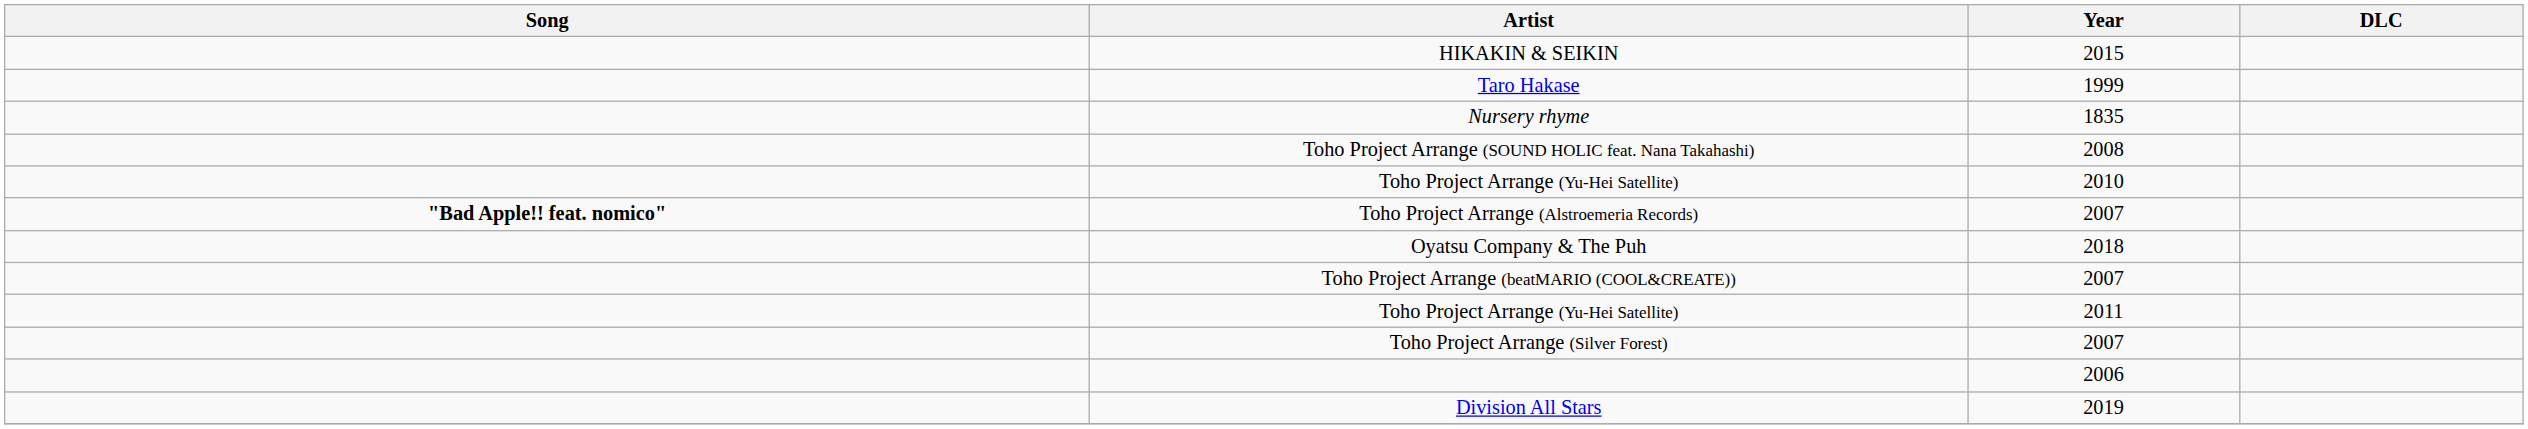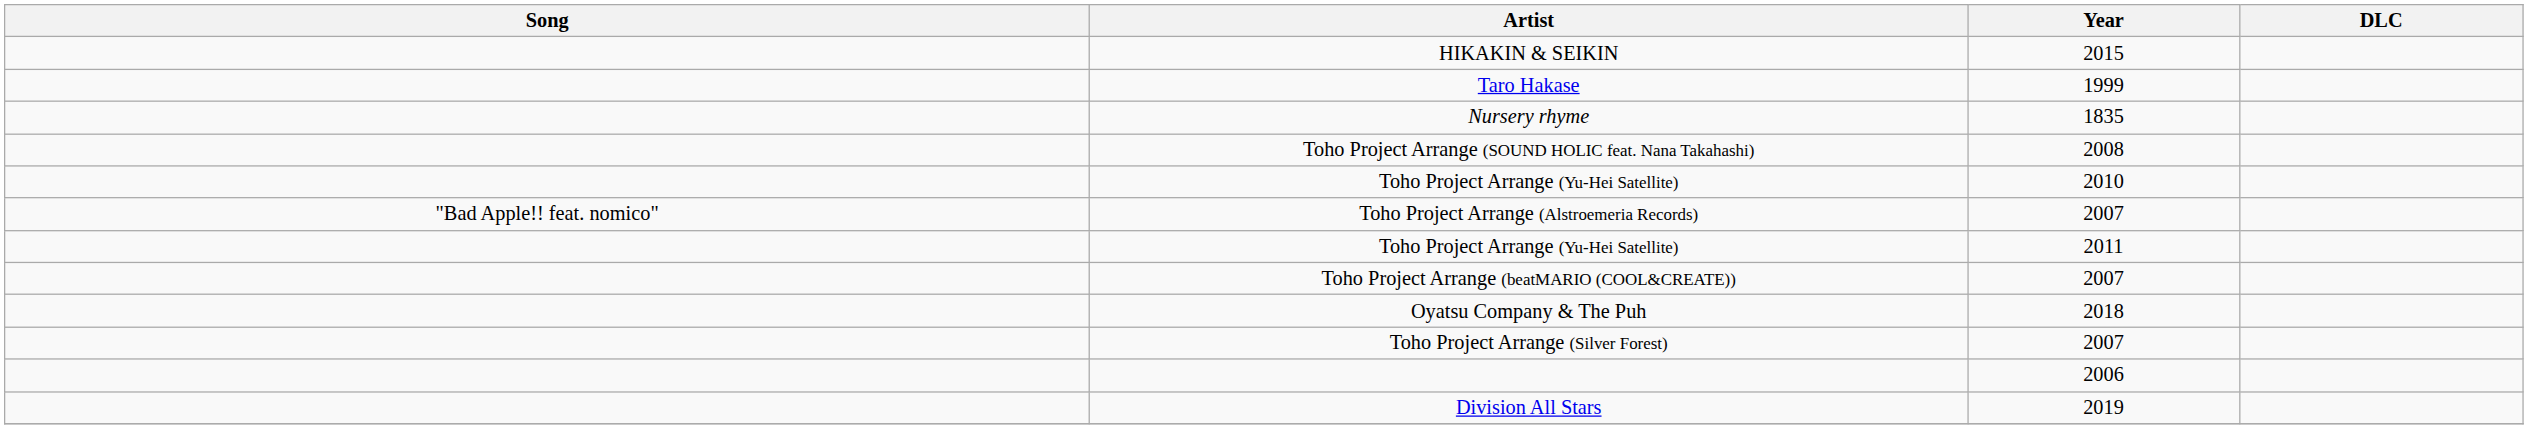Toho Project Arrange (Alstroemeria Records) | Song: bold -> normal
rows swapped: Oyatsu Company & The Puh <-> Toho Project Arrange (Yu-Hei Satellite) / 2011
